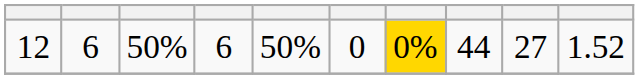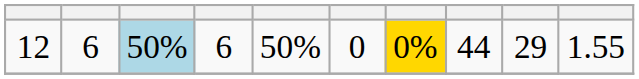12 | column 3: no background -> lightblue background
12 | column 9: 27 -> 29
12 | column 10: 1.52 -> 1.55
